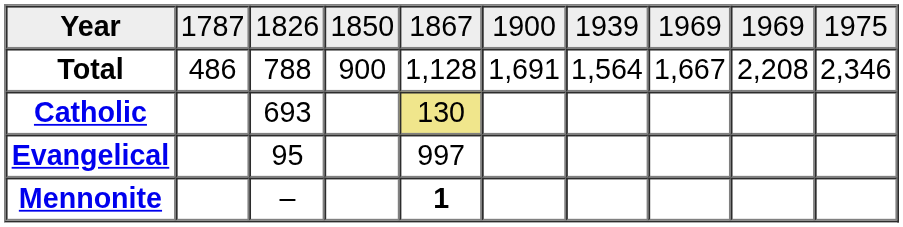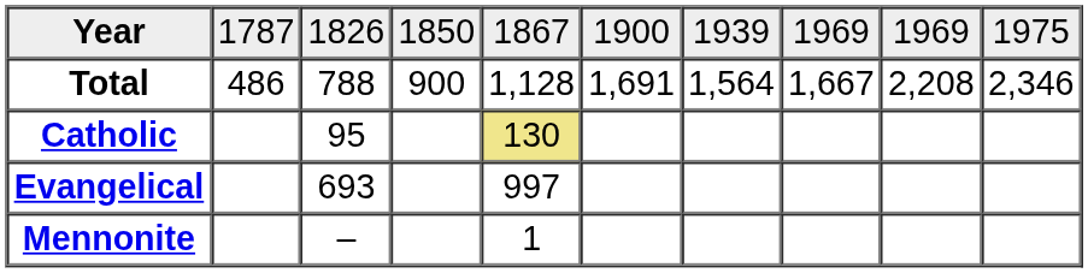Catholic | column 3: 693 -> 95
Evangelical | column 3: 95 -> 693
Mennonite | column 5: bold -> normal
